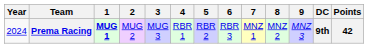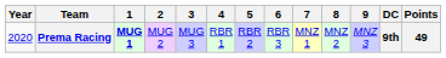Prema Racing | Year: 2024 -> 2020
Prema Racing | Points: 42 -> 49
